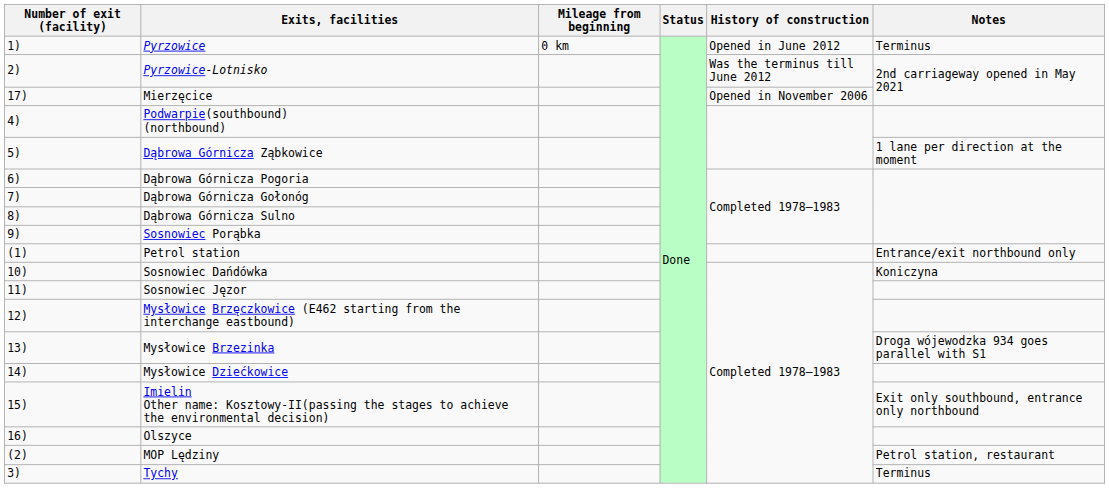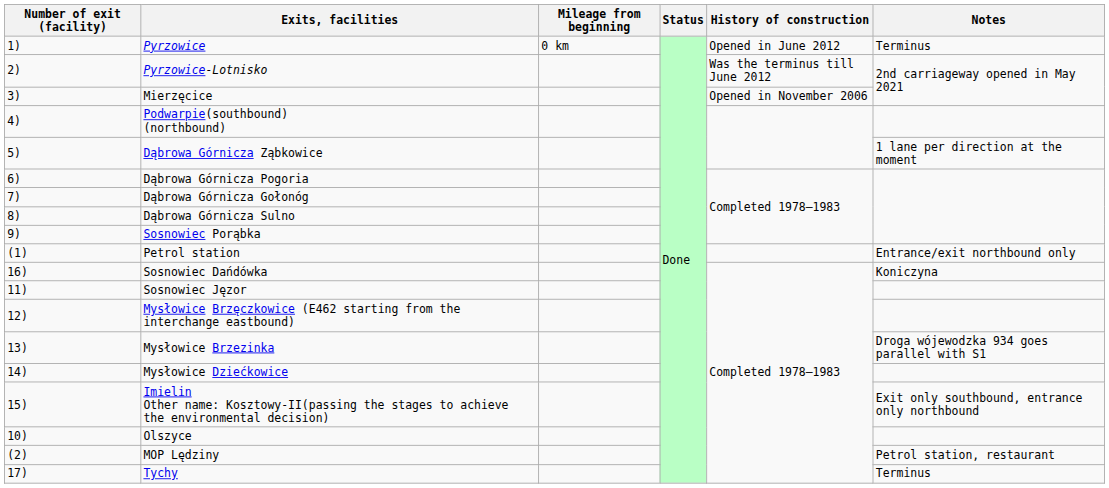Mierzęcice | Number of exit (facility): 17) -> 3)
Sosnowiec Dańdówka | Number of exit (facility): 10) -> 16)
Olszyce | Number of exit (facility): 16) -> 10)
Tychy | Number of exit (facility): 3) -> 17)
